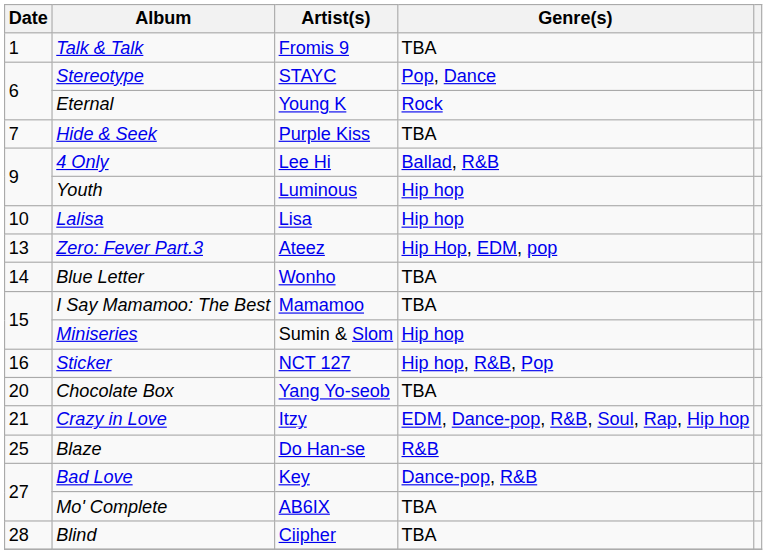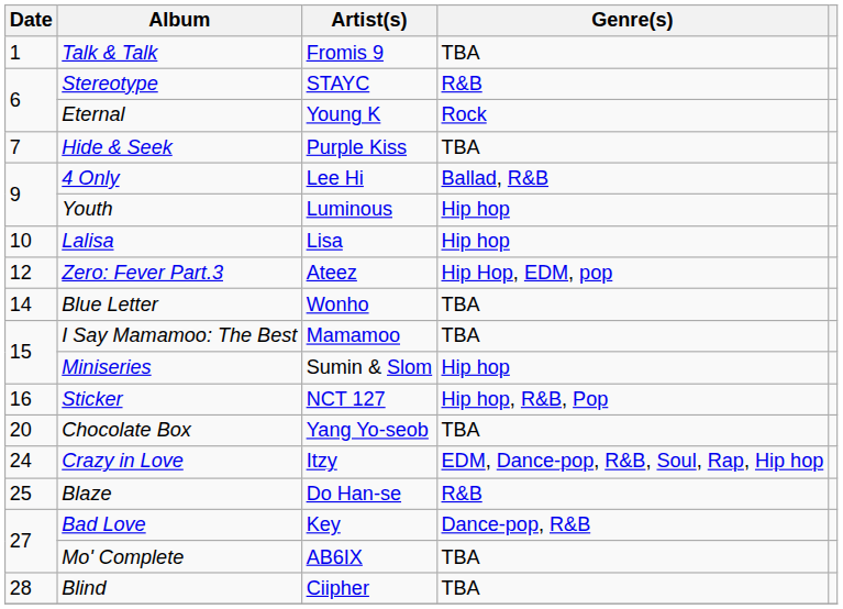Stereotype | Genre(s): Pop, Dance -> R&B
Zero: Fever Part.3 | Date: 13 -> 12
Crazy in Love | Date: 21 -> 24
